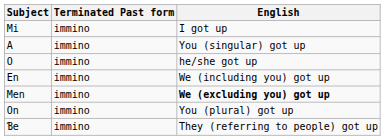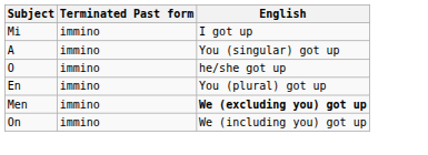En | English: We (including you) got up -> You (plural) got up
On | English: You (plural) got up -> We (including you) got up
- row: Ɓe | immino | They (referring to people) got up
